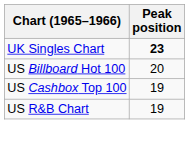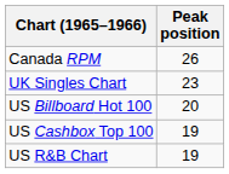+ row: Canada RPM | 26
UK Singles Chart | Peak position: bold -> normal
